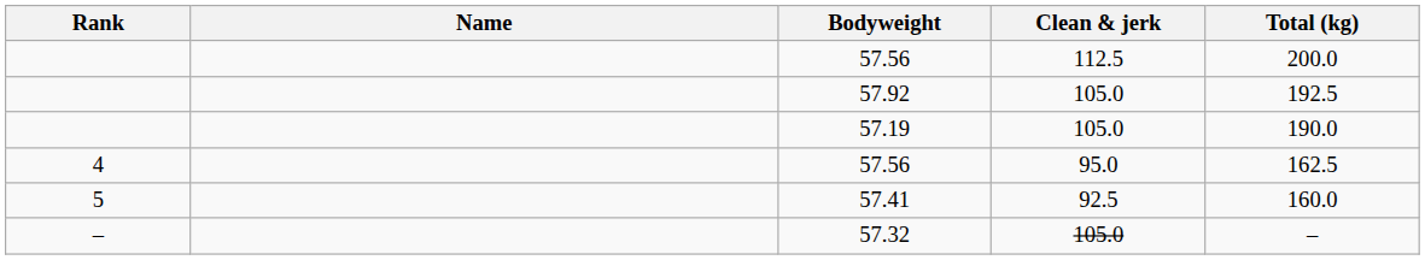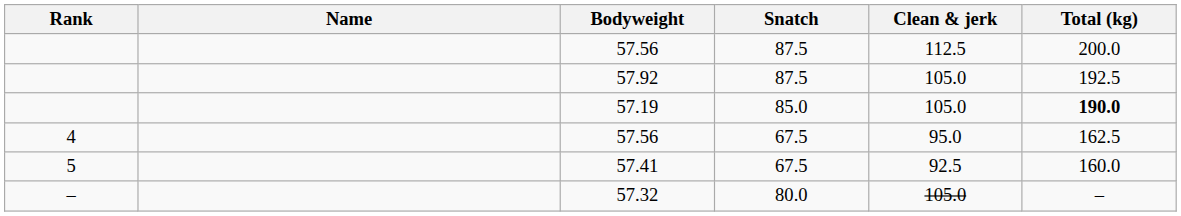+ column: Snatch | 87.5 | 87.5 | 85.0 | 67.5 | 67.5 | 80.0
57.19 | Total (kg): normal -> bold
